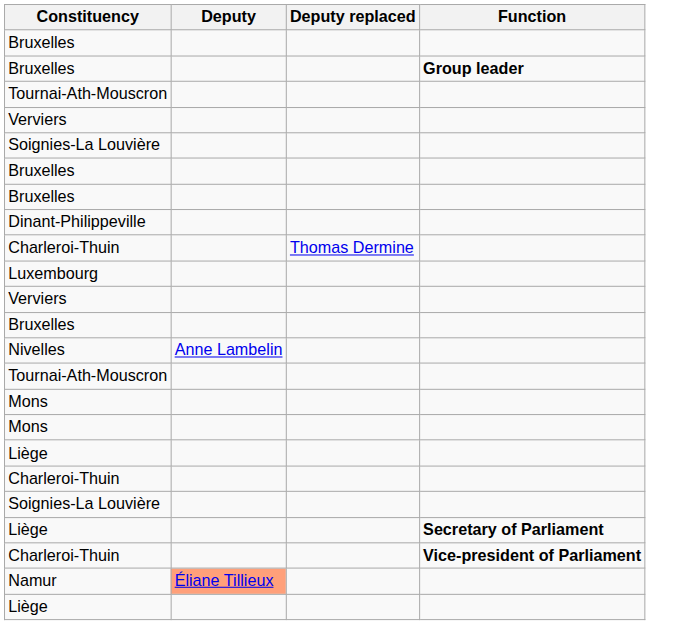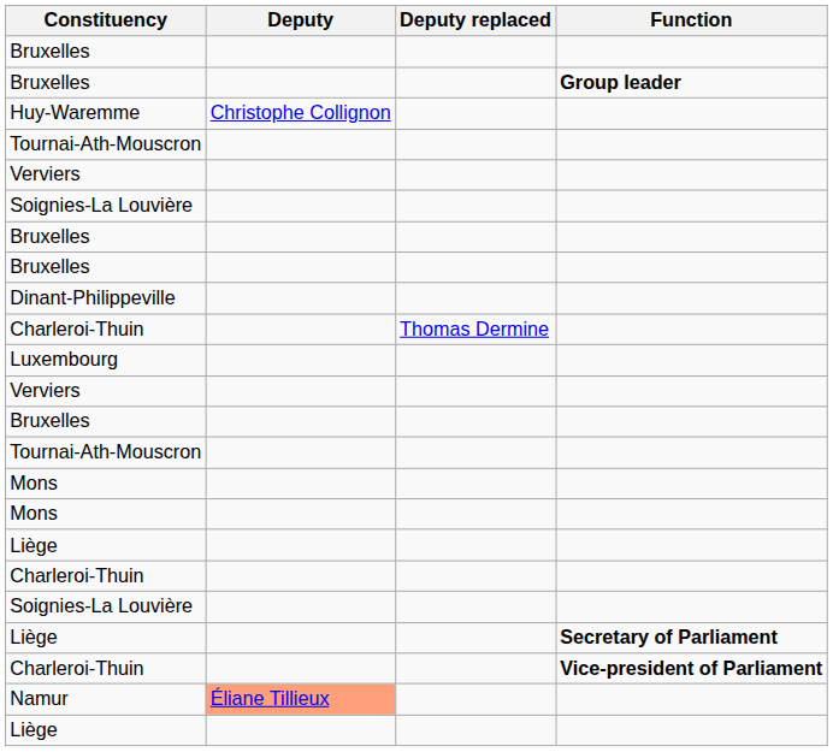+ row: Huy-Waremme | Christophe Collignon
- row: Nivelles | Anne Lambelin
